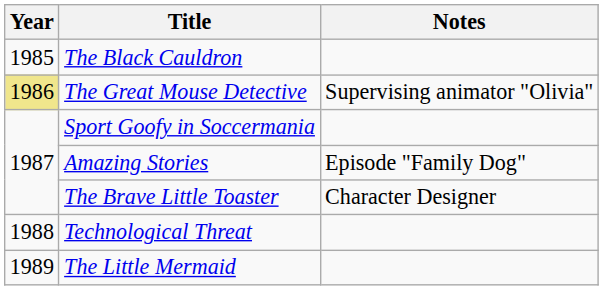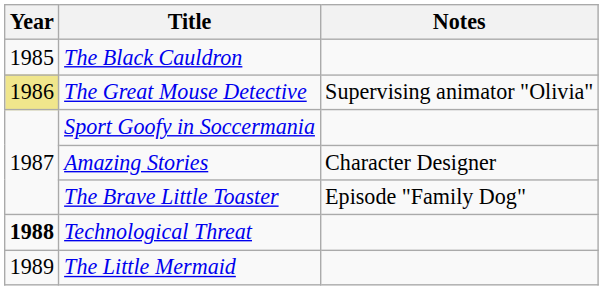Amazing Stories | Notes: Episode "Family Dog" -> Character Designer
The Brave Little Toaster | Notes: Character Designer -> Episode "Family Dog"
Technological Threat | Year: normal -> bold
